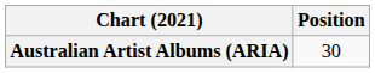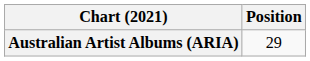Australian Artist Albums (ARIA) | Position: 30 -> 29
